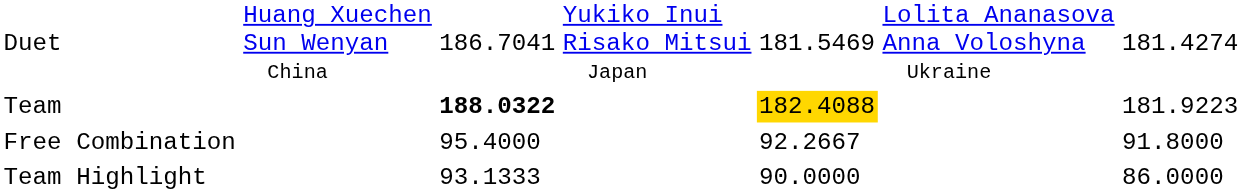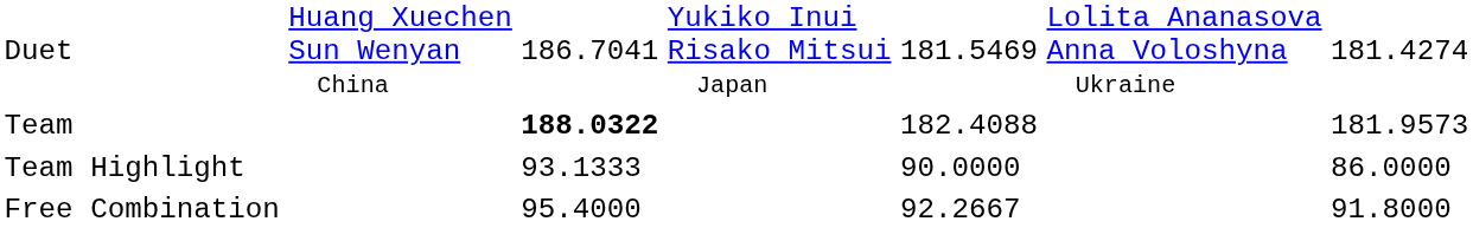Team | column 5: gold background -> no background
Team | column 7: 181.9223 -> 181.9573
rows swapped: Free Combination <-> Team Highlight
